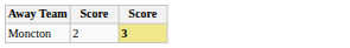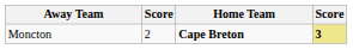+ column: Home Team | Cape Breton
